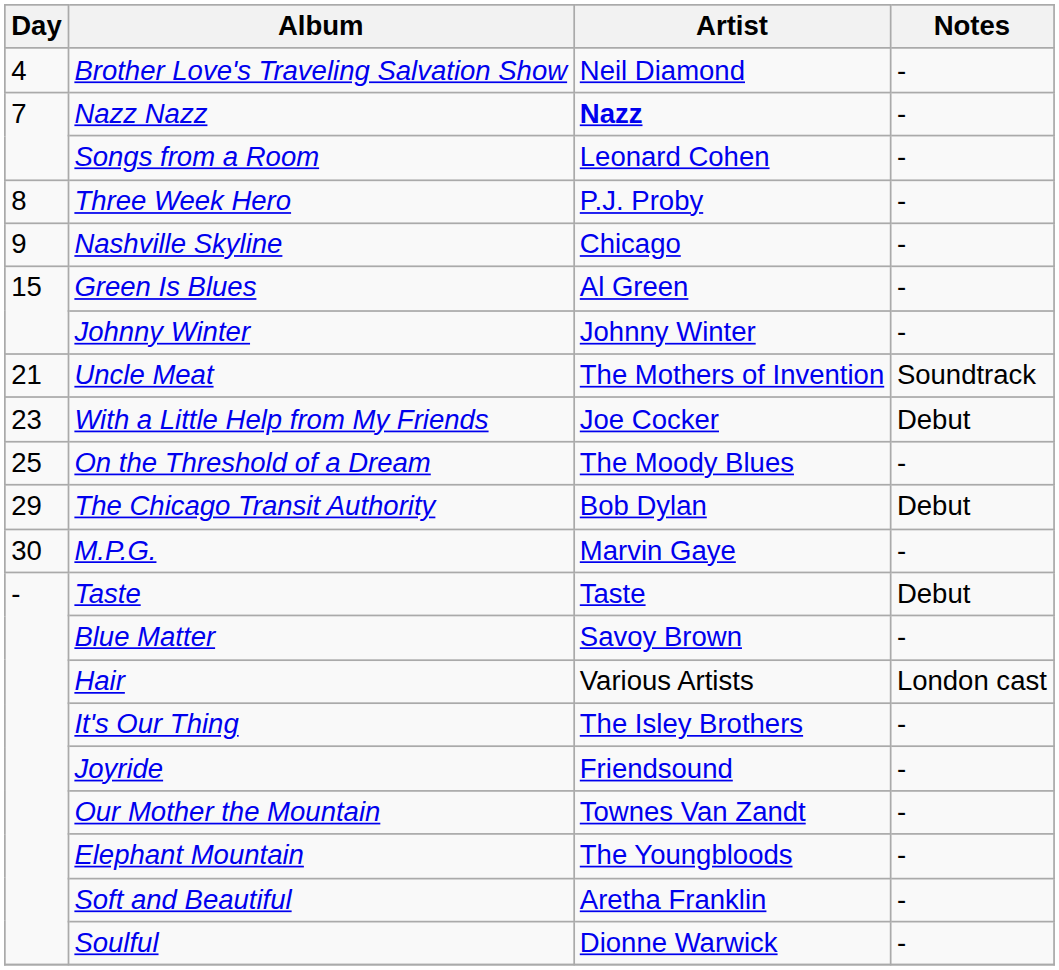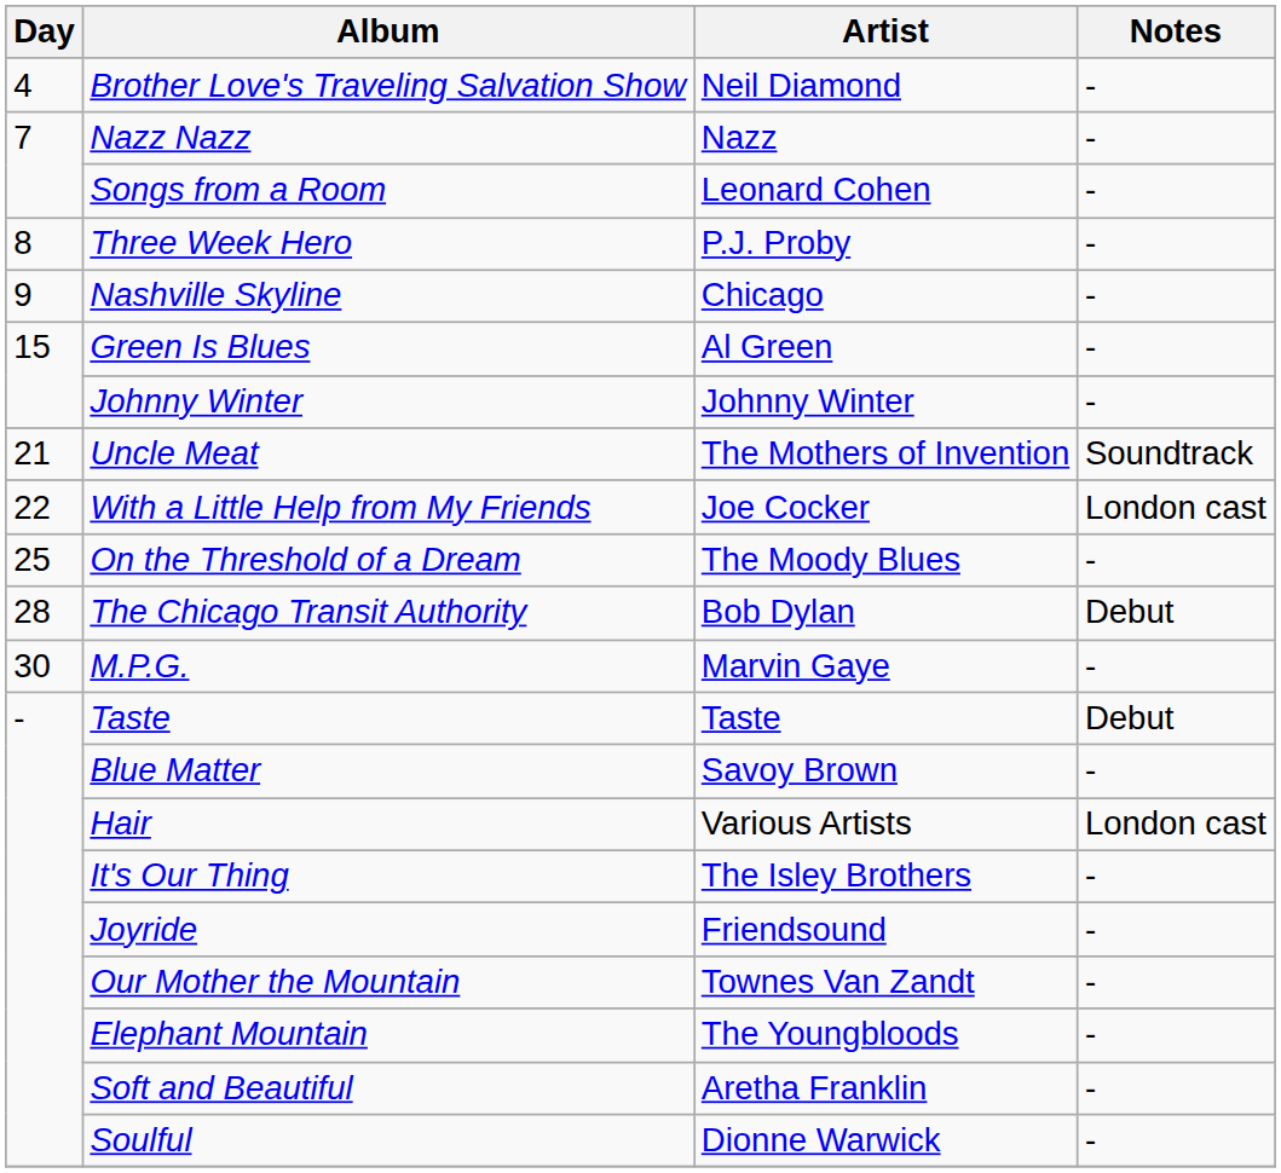Nazz Nazz | Artist: bold -> normal
With a Little Help from My Friends | Day: 23 -> 22
With a Little Help from My Friends | Notes: Debut -> London cast
The Chicago Transit Authority | Day: 29 -> 28
